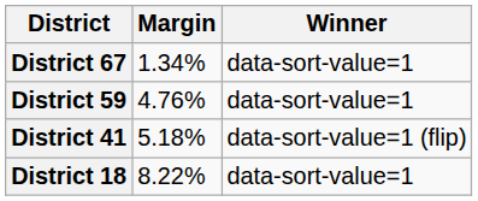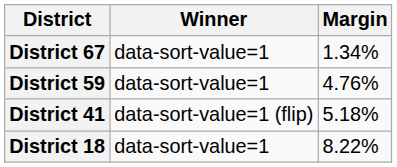columns swapped: Winner <-> Margin
